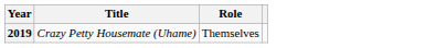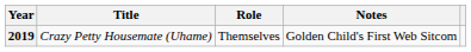+ column: Notes | Golden Child's First Web Sitcom
